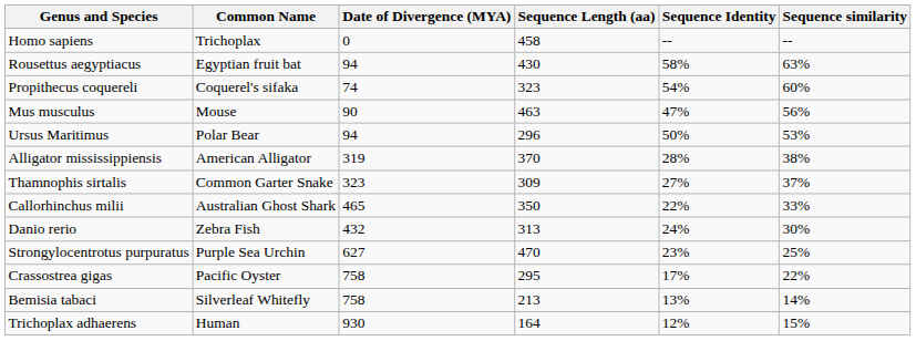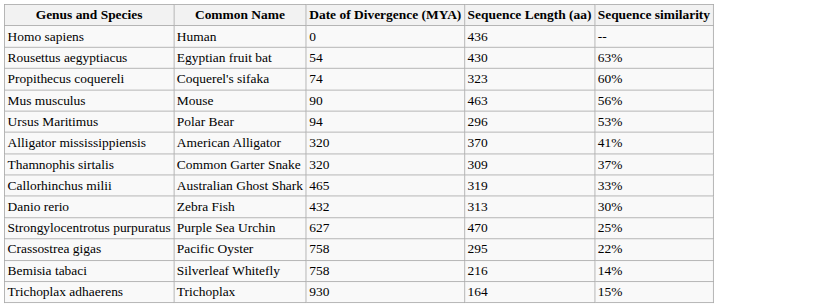- column: Sequence Identity | -- | 58% | 54% | 47% | 50% | 28% | 27% | 22% | 24% | 23% | 17% | 13% | 12%
Homo sapiens | Common Name: Trichoplax -> Human
Homo sapiens | Sequence Length (aa): 458 -> 436
Rousettus aegyptiacus | Date of Divergence (MYA): 94 -> 54
Alligator mississippiensis | Date of Divergence (MYA): 319 -> 320
Alligator mississippiensis | Sequence similarity: 38% -> 41%
Thamnophis sirtalis | Date of Divergence (MYA): 323 -> 320
Callorhinchus milii | Sequence Length (aa): 350 -> 319
Bemisia tabaci | Sequence Length (aa): 213 -> 216
Trichoplax adhaerens | Common Name: Human -> Trichoplax
